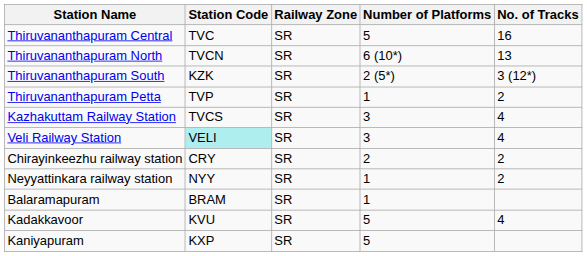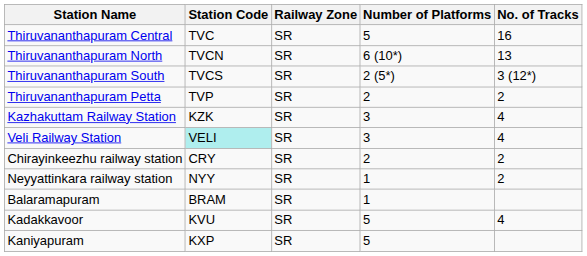Thiruvananthapuram South | Station Code: KZK -> TVCS
Thiruvananthapuram Petta | Number of Platforms: 1 -> 2
Kazhakuttam Railway Station | Station Code: TVCS -> KZK
